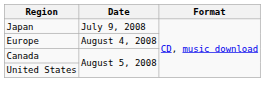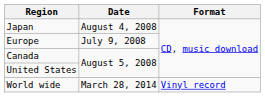Japan | Date: July 9, 2008 -> August 4, 2008
Europe | Date: August 4, 2008 -> July 9, 2008
+ row: World wide | March 28, 2014 | Vinyl record
